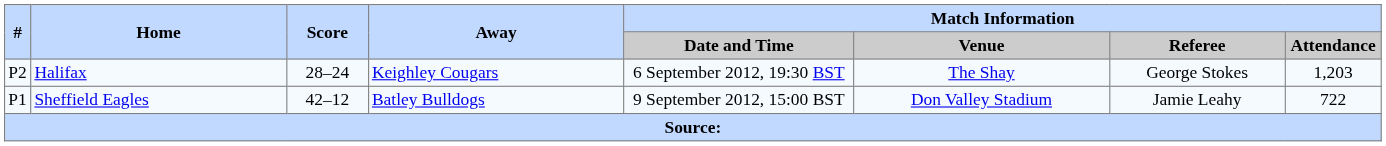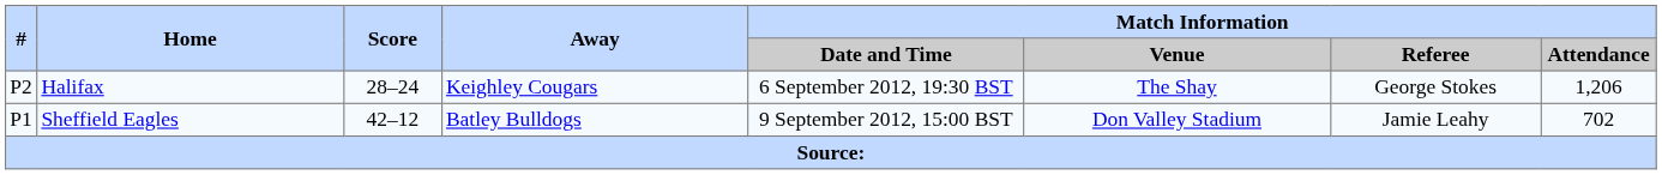Halifax | Match Information / Attendance: 1,203 -> 1,206
Sheffield Eagles | Match Information / Attendance: 722 -> 702
